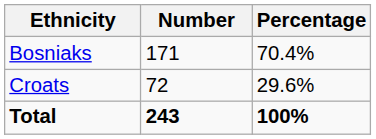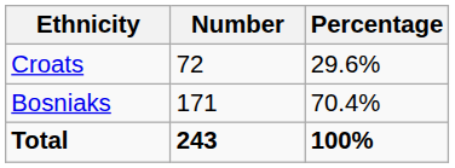rows swapped: Bosniaks <-> Croats
